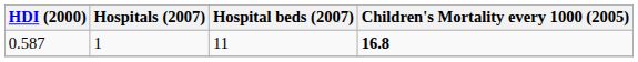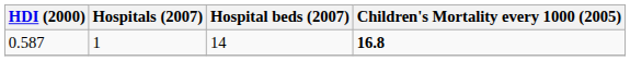0.587 | Hospital beds (2007): 11 -> 14
